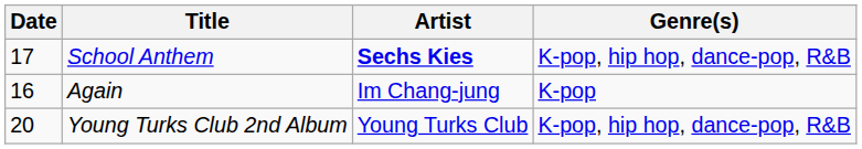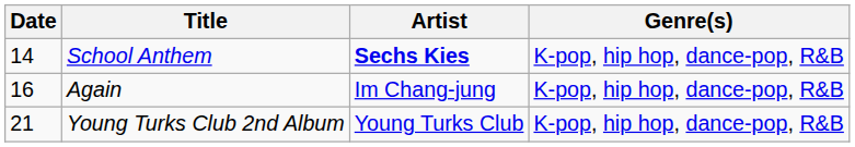School Anthem | Date: 17 -> 14
Again | Genre(s): K-pop -> K-pop, hip hop, dance-pop, R&B
Young Turks Club 2nd Album | Date: 20 -> 21
